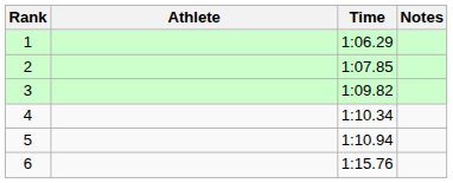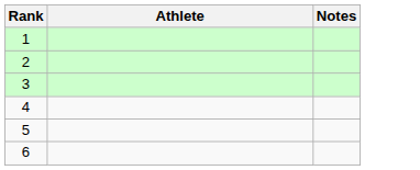- column: Time | 1:06.29 | 1:07.85 | 1:09.82 | 1:10.34 | 1:10.94 | 1:15.76
